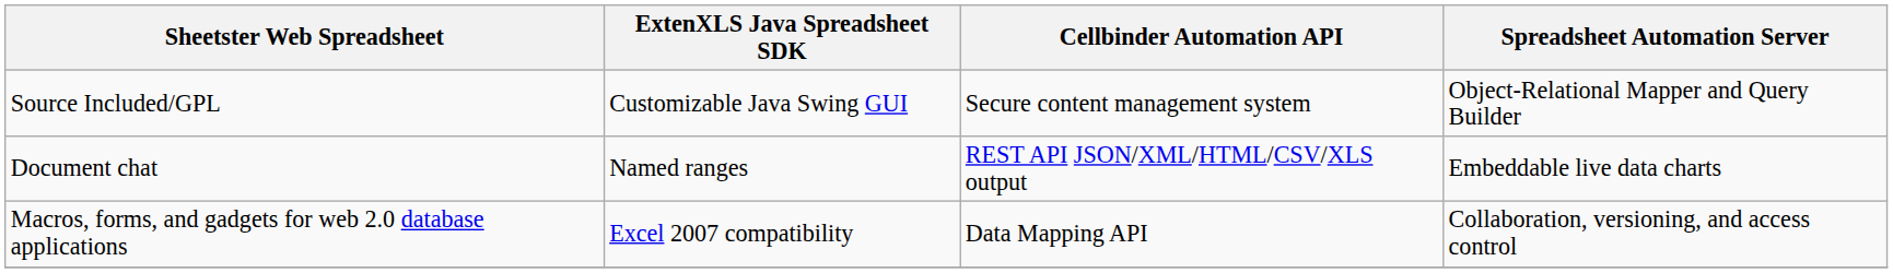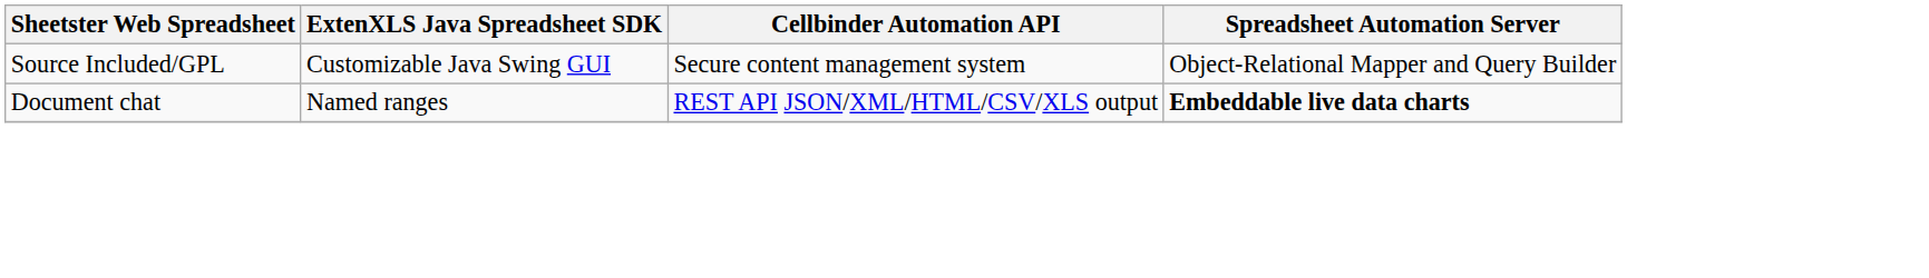Document chat | Spreadsheet Automation Server: normal -> bold
- row: Macros, forms, and gadgets for web 2.0 database applications | Excel 2007 compatibility | Data Mapping API | Collaboration, versioning, and access control
